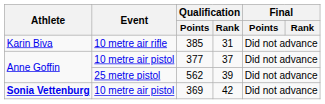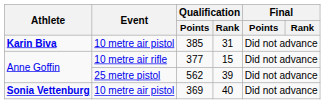385 | Athlete: normal -> bold
385 | Event: 10 metre air rifle -> 10 metre air pistol
377 | Event: 10 metre air pistol -> 10 metre air rifle
377 | Qualification / Rank: 37 -> 15
369 | Qualification / Rank: 42 -> 40
